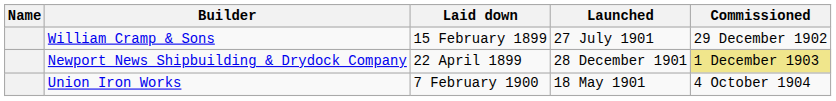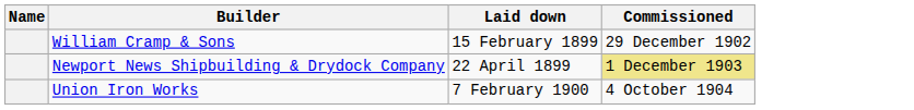- column: Launched | 27 July 1901 | 28 December 1901 | 18 May 1901
